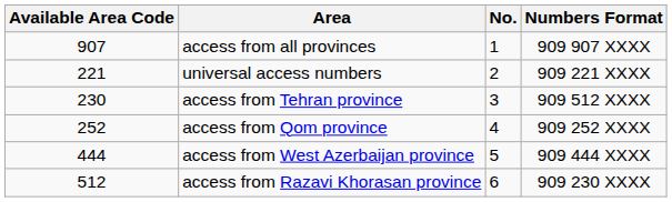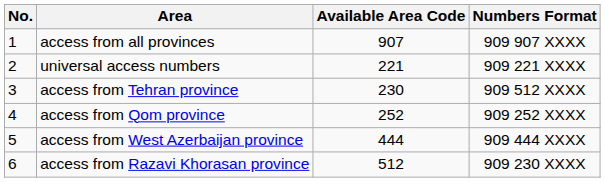columns swapped: No. <-> Available Area Code
